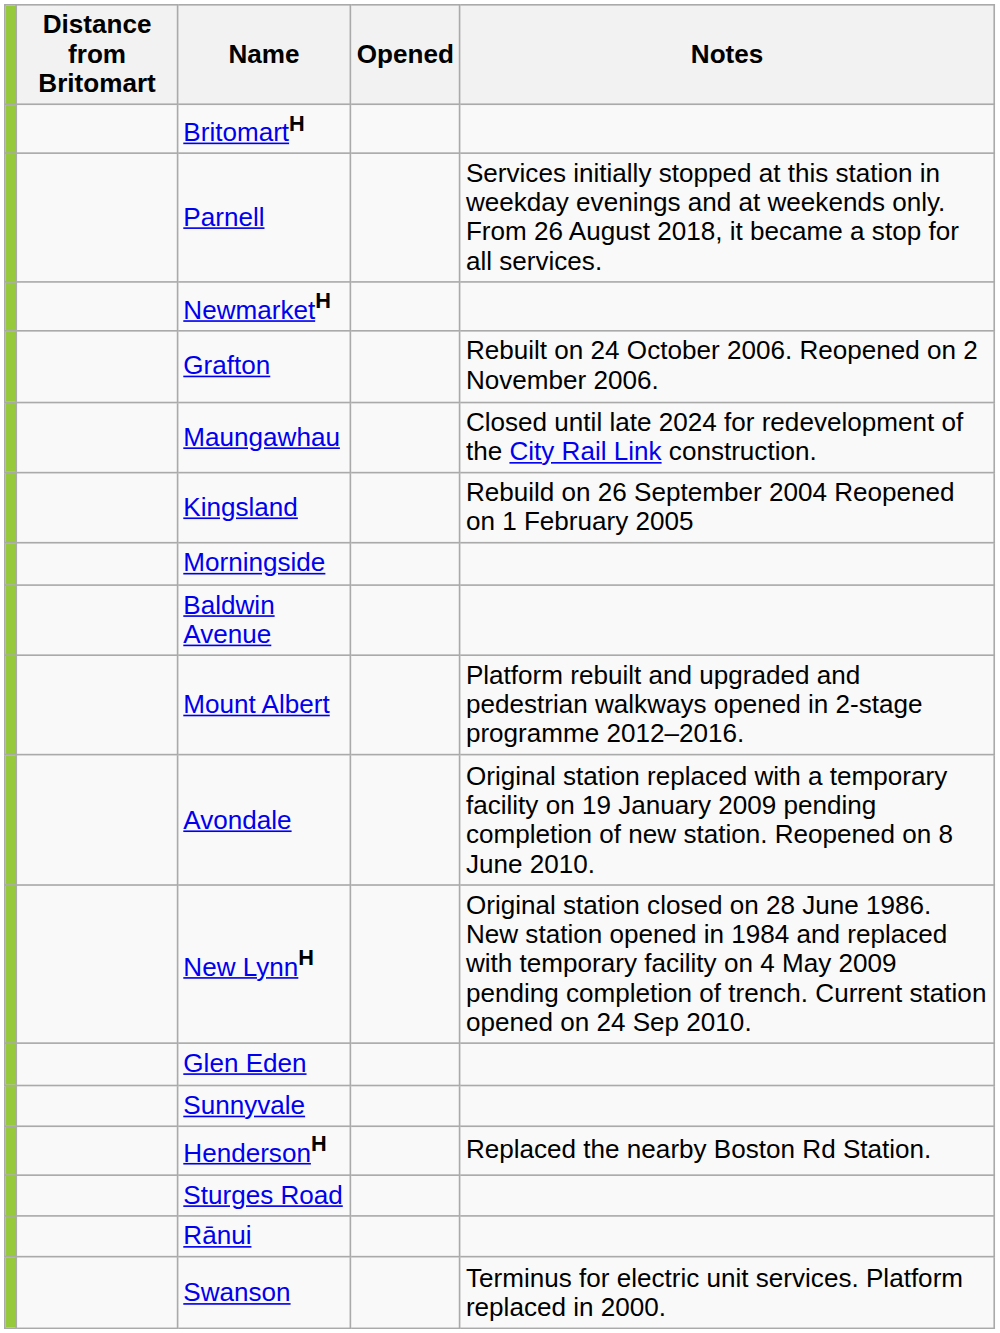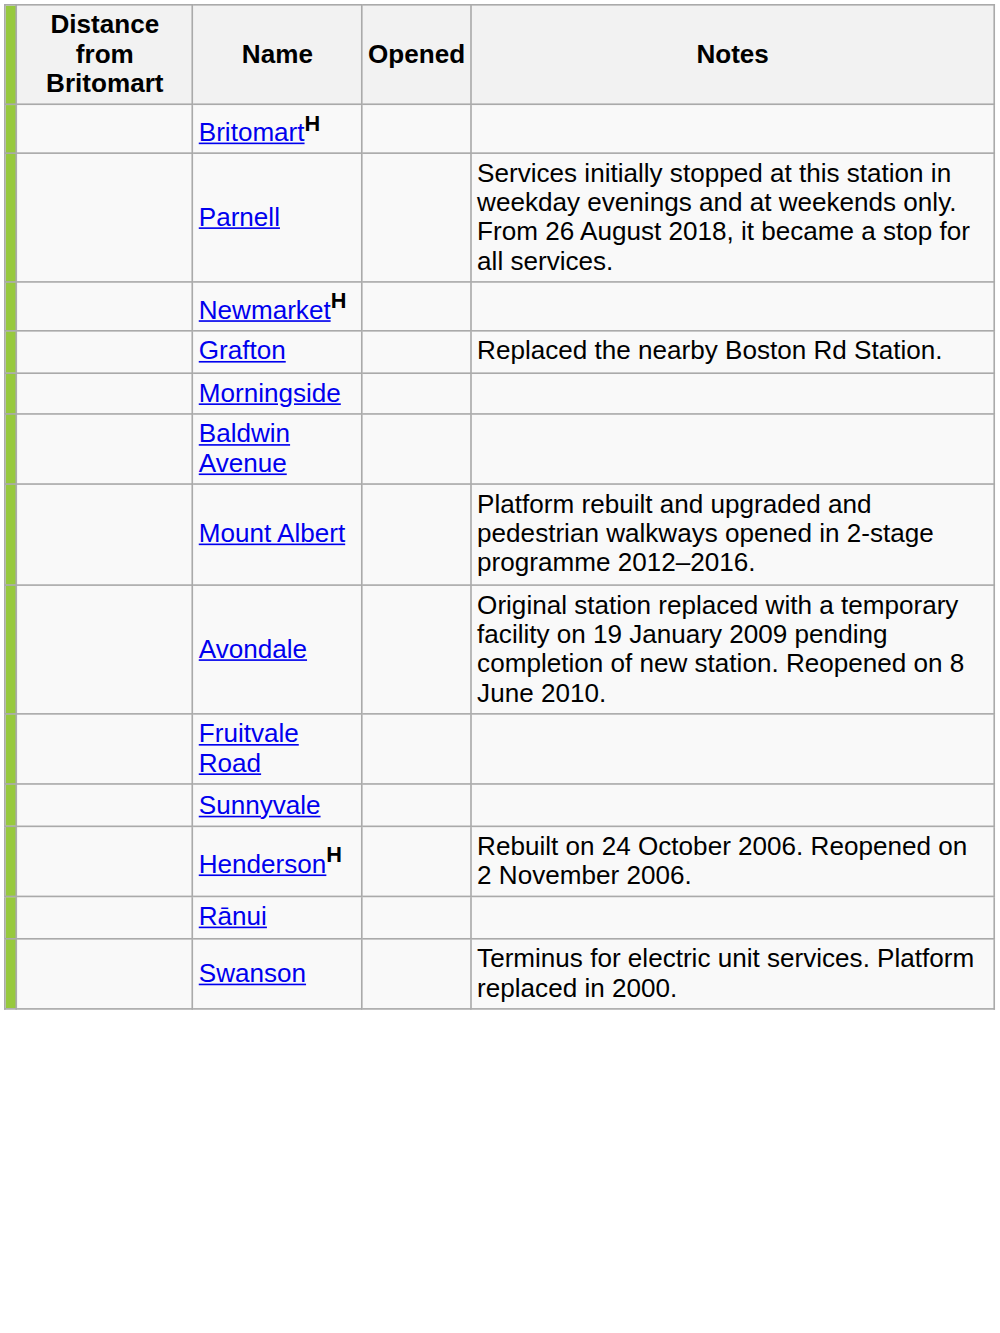Grafton | Notes: Rebuilt on 24 October 2006. Reopened on 2 November 2006. -> Replaced the nearby Boston Rd Station.
- row: Maungawhau | Closed until late 2024 for redevelopment of the City Rail Link construction.
- row: Kingsland | Rebuild on 26 September 2004 Reopened on 1 February 2005
- row: New LynnH | Original station closed on 28 June 1986. New station opened in 1984 and replaced with temporary facility on 4 May 2009 pending completion of trench. Current station opened on 24 Sep 2010.
+ row: Fruitvale Road
- row: Glen Eden
HendersonH | Notes: Replaced the nearby Boston Rd Station. -> Rebuilt on 24 October 2006. Reopened on 2 November 2006.
- row: Sturges Road
